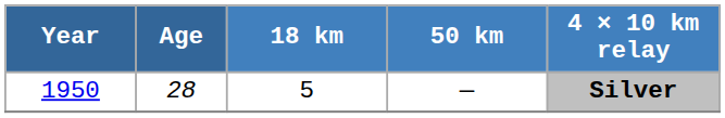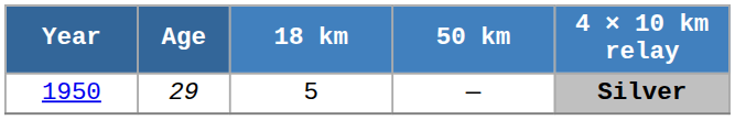1950 | Age: 28 -> 29
